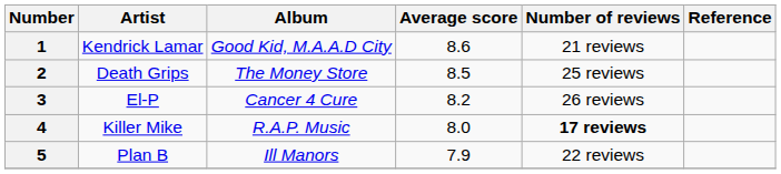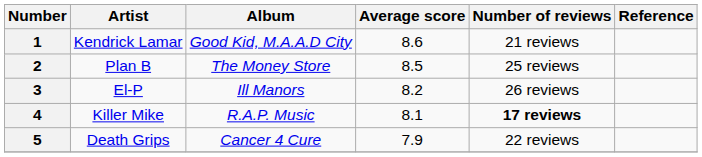2 | Artist: Death Grips -> Plan B
3 | Album: Cancer 4 Cure -> Ill Manors
4 | Average score: 8.0 -> 8.1
5 | Artist: Plan B -> Death Grips
5 | Album: Ill Manors -> Cancer 4 Cure
